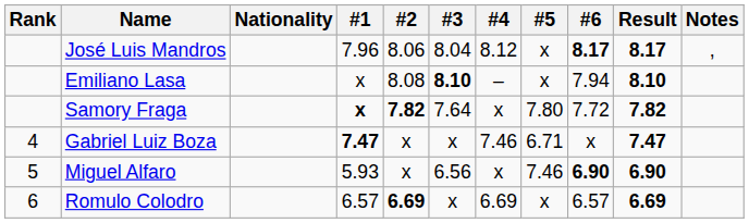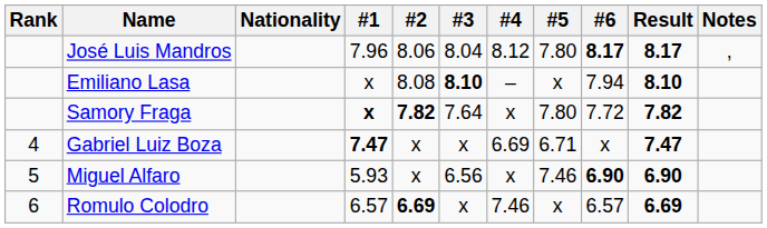José Luis Mandros | #5: x -> 7.80
Gabriel Luiz Boza | #4: 7.46 -> 6.69
Romulo Colodro | #4: 6.69 -> 7.46
